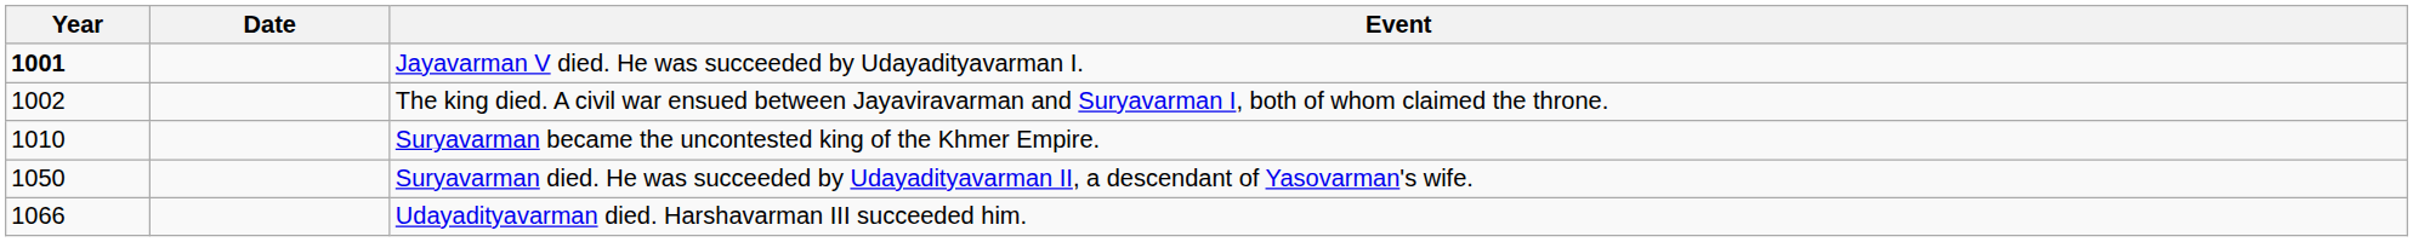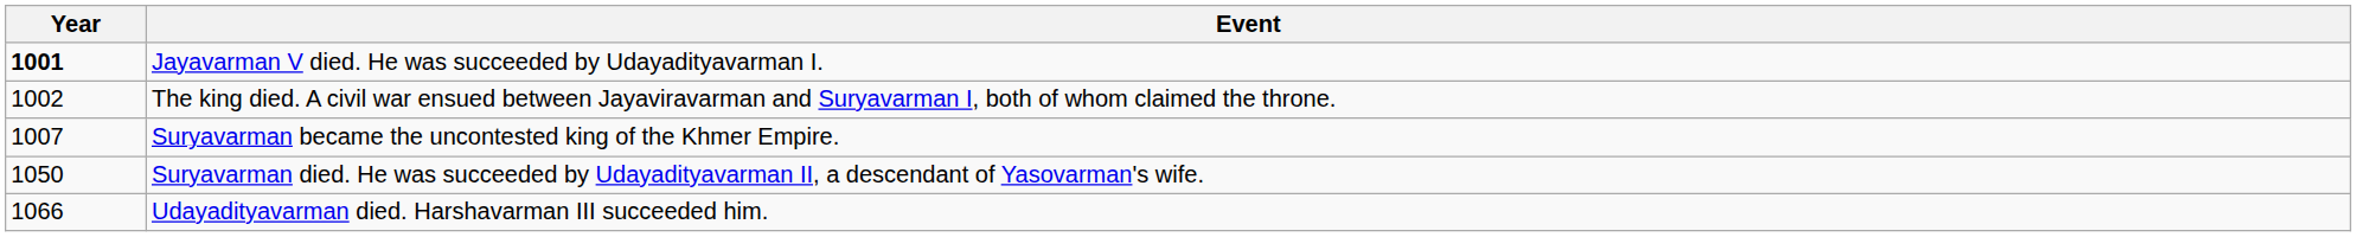- column: Date
Suryavarman became the uncontested king of the Khmer Empire. | Year: 1010 -> 1007
